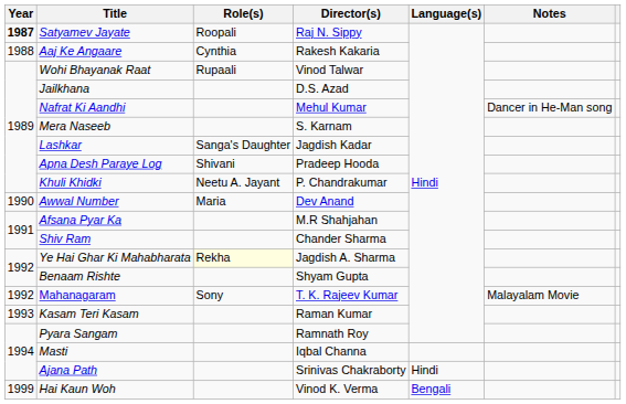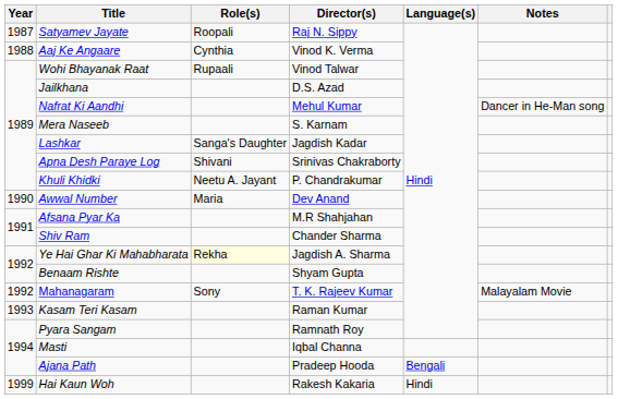Satyamev Jayate | Year: bold -> normal
Aaj Ke Angaare | Director(s): Rakesh Kakaria -> Vinod K. Verma
Apna Desh Paraye Log | Director(s): Pradeep Hooda -> Srinivas Chakraborty
Ajana Path | Director(s): Srinivas Chakraborty -> Pradeep Hooda
Ajana Path | Language(s): Hindi -> Bengali
Hai Kaun Woh | Director(s): Vinod K. Verma -> Rakesh Kakaria
Hai Kaun Woh | Language(s): Bengali -> Hindi
